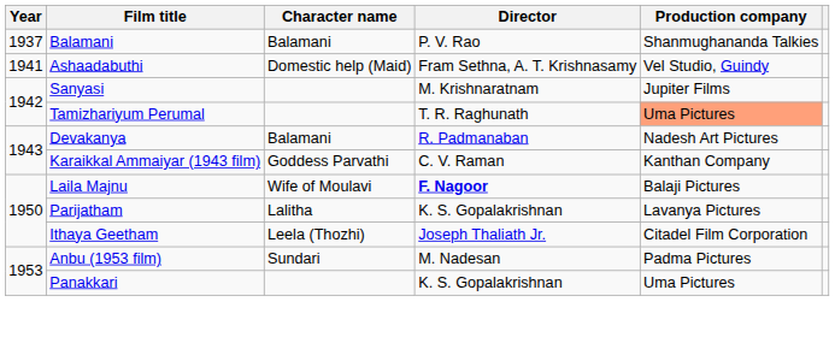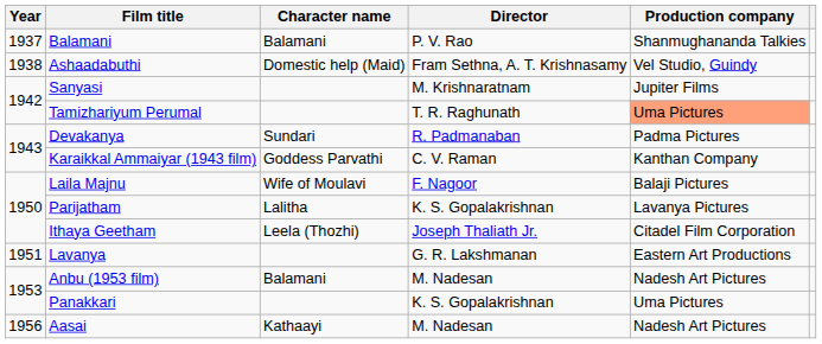Ashaadabuthi | Year: 1941 -> 1938
Devakanya | Character name: Balamani -> Sundari
Devakanya | Production company: Nadesh Art Pictures -> Padma Pictures
Laila Majnu | Director: bold -> normal
+ row: 1951 | Lavanya | G. R. Lakshmanan | Eastern Art Productions
Anbu (1953 film) | Character name: Sundari -> Balamani
Anbu (1953 film) | Production company: Padma Pictures -> Nadesh Art Pictures
+ row: 1956 | Aasai | Kathaayi | M. Nadesan | Nadesh Art Pictures
